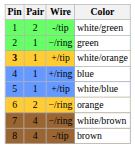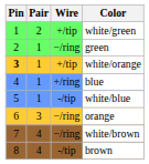white/green | Wire: -/tip -> +/tip
white/blue | Wire: +/tip -> -/tip
orange | Pair: 2 -> 3
